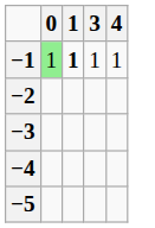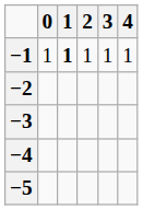+ column: 2 | 1
−1 | 0: lightgreen background -> no background
